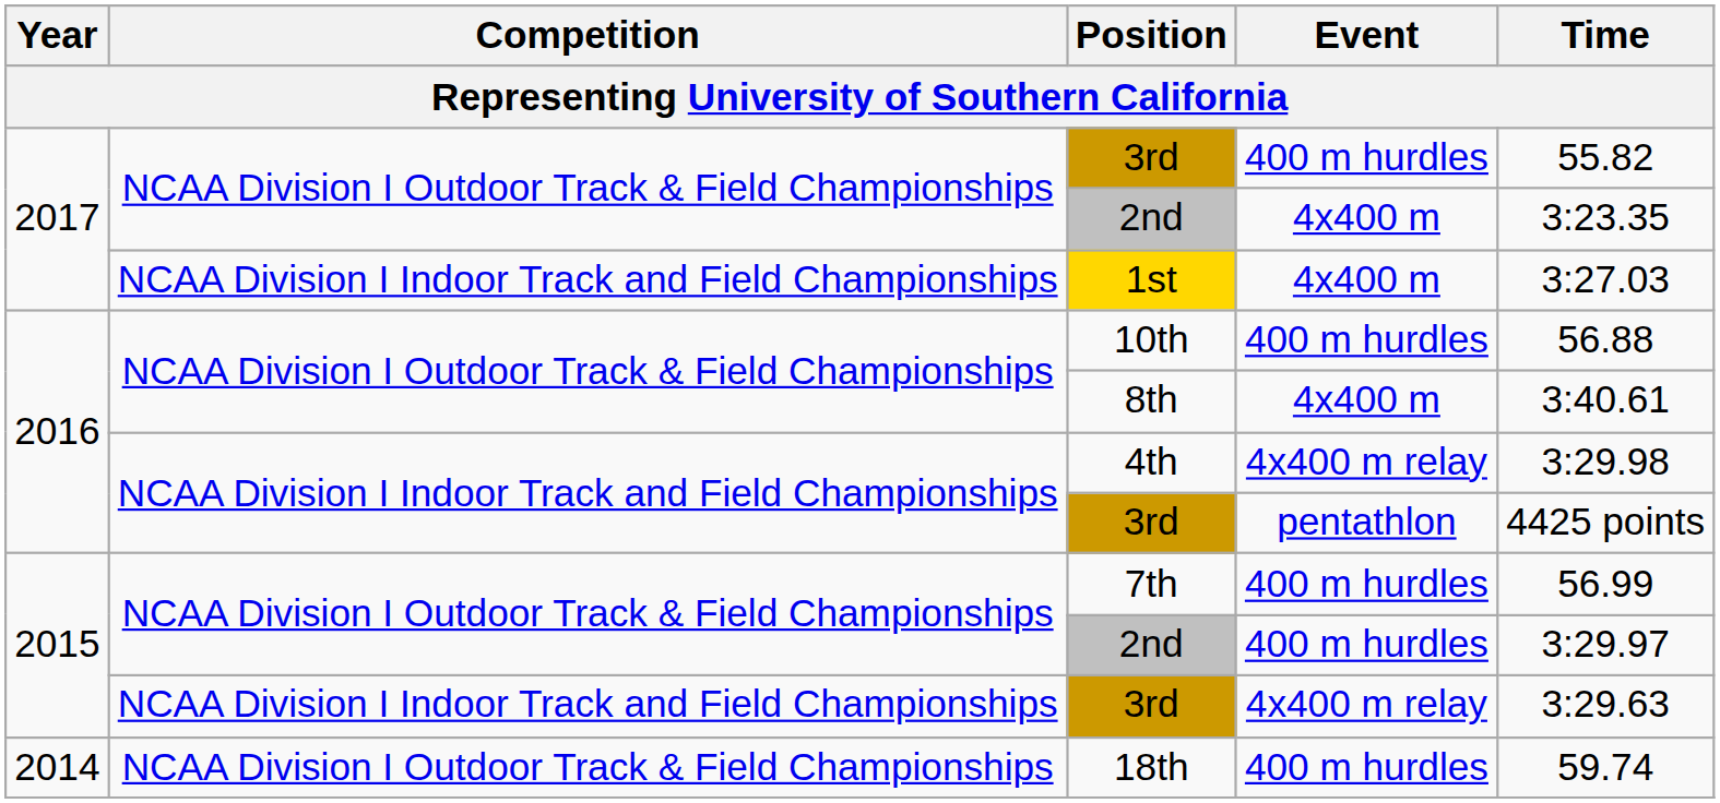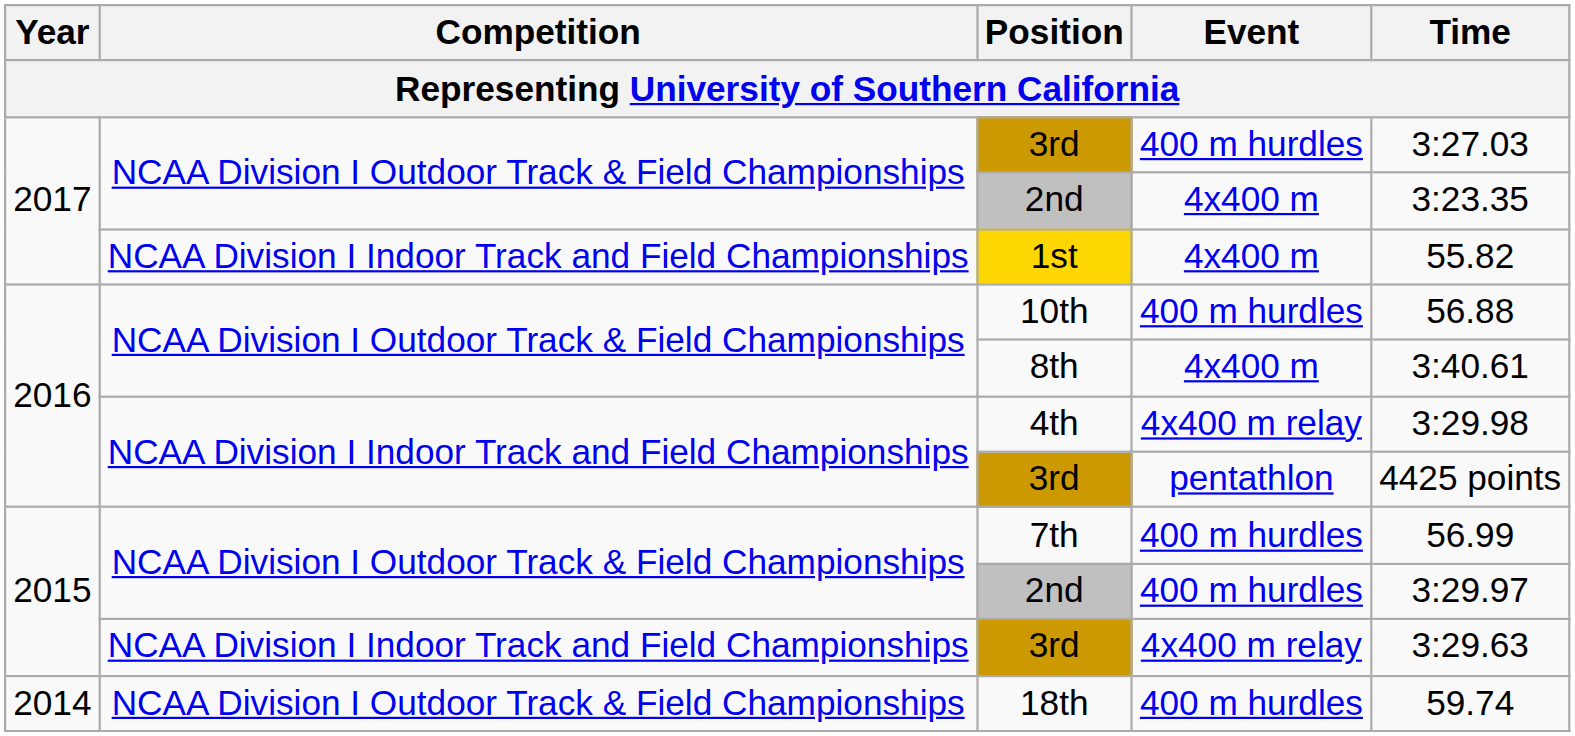2017 / 3rd | Time: 55.82 -> 3:27.03
1st | Time: 3:27.03 -> 55.82
